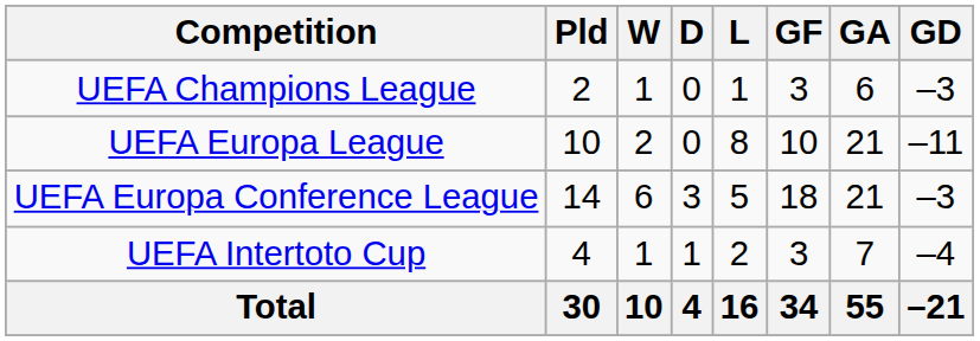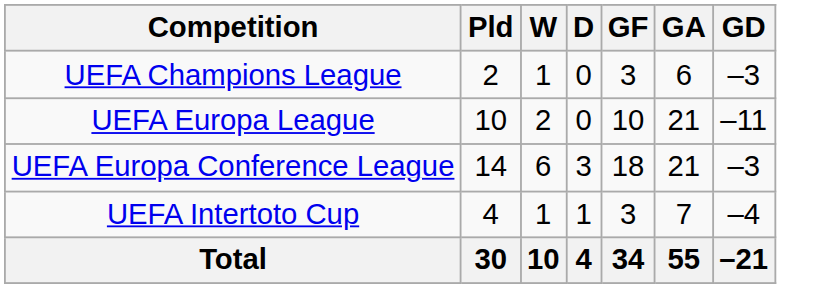- column: L | 1 | 8 | 5 | 2 | 16
